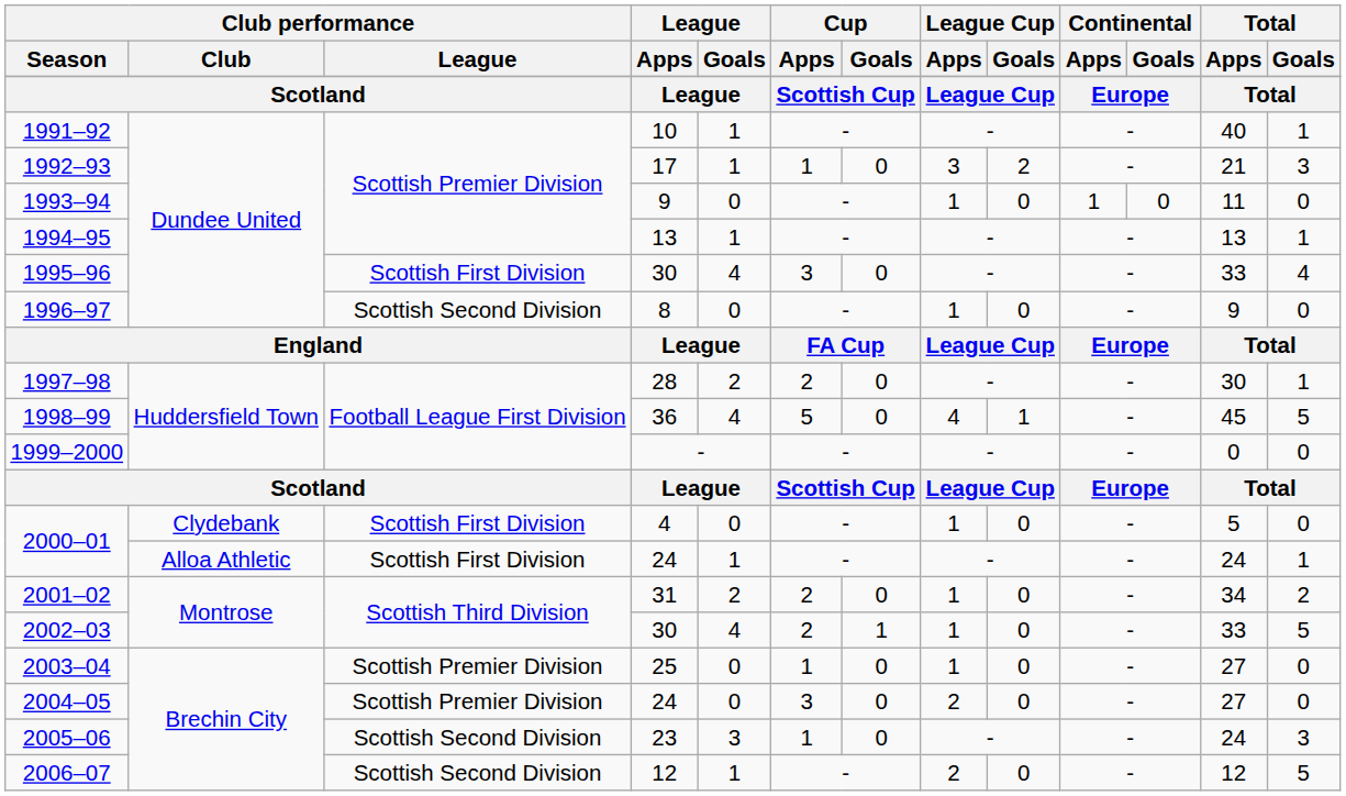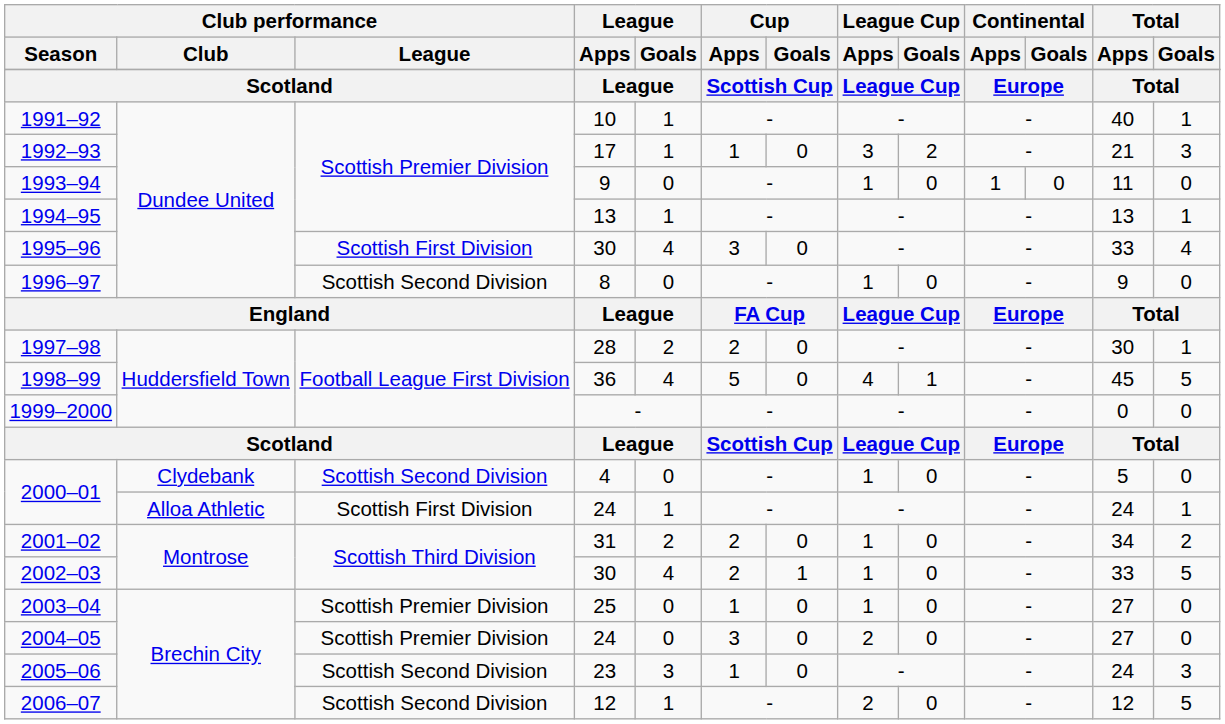2000–01 / 4 | Club performance / League: Scottish First Division -> Scottish Second Division
